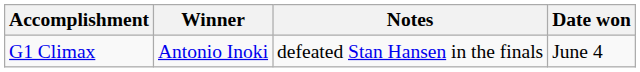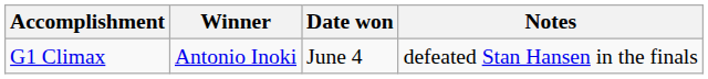columns swapped: Date won <-> Notes
